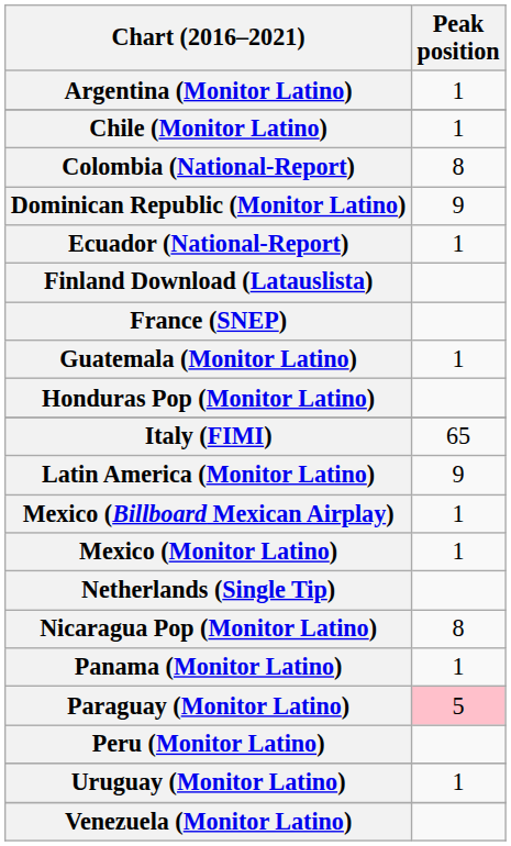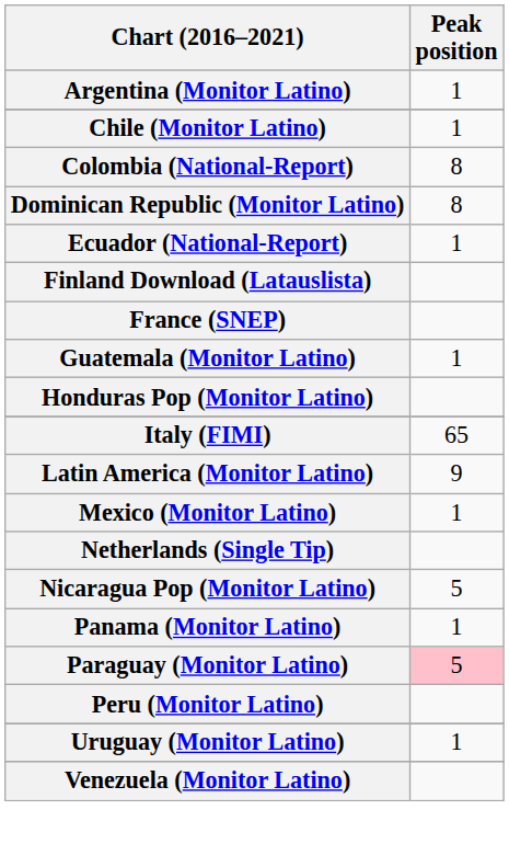Dominican Republic (Monitor Latino) | Peak position: 9 -> 8
- row: Mexico (Billboard Mexican Airplay) | 1
Nicaragua Pop (Monitor Latino) | Peak position: 8 -> 5
